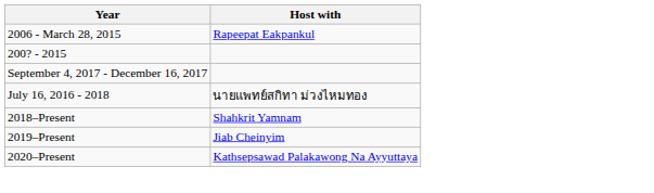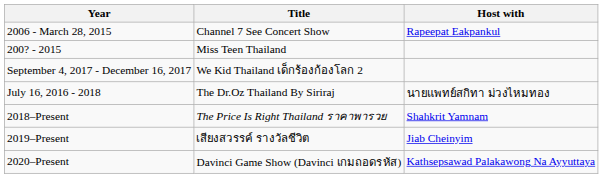+ column: Title | Channel 7 See Concert Show | Miss Teen Thailand | We Kid Thailand เด็กร้องก้องโลก 2 | The Dr.Oz Thailand By Siriraj | The Price Is Right Thailand ราคาพารวย | เสียงสวรรค์ รางวัลชีวิต | Davinci Game Show (Davinci เกมถอดรหัส)
